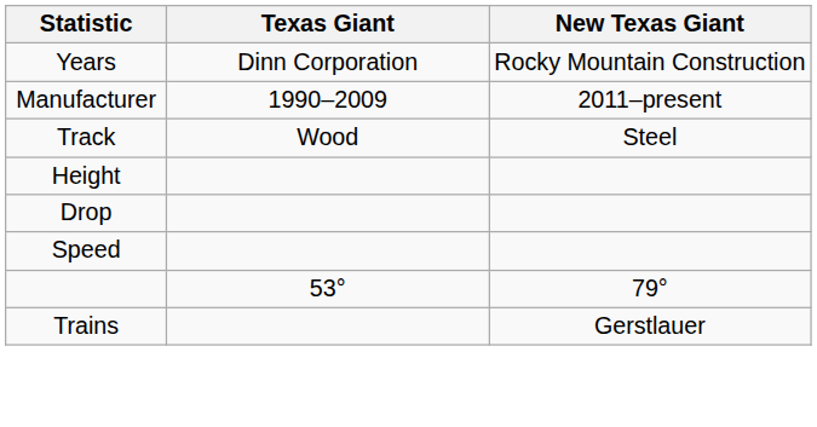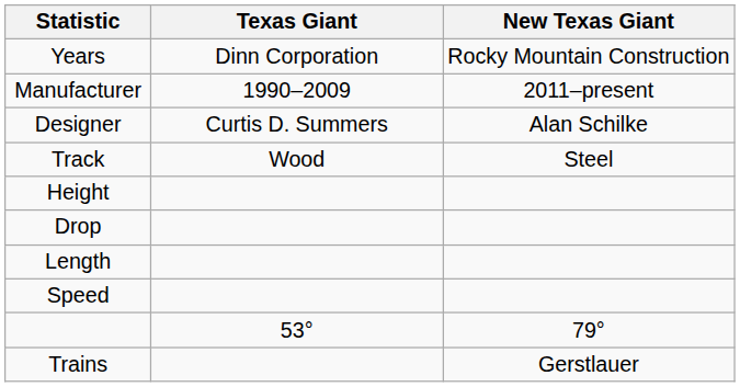+ row: Designer | Curtis D. Summers | Alan Schilke
+ row: Length
